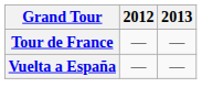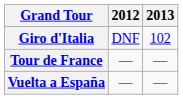+ row: Giro d'Italia | DNF | 102
